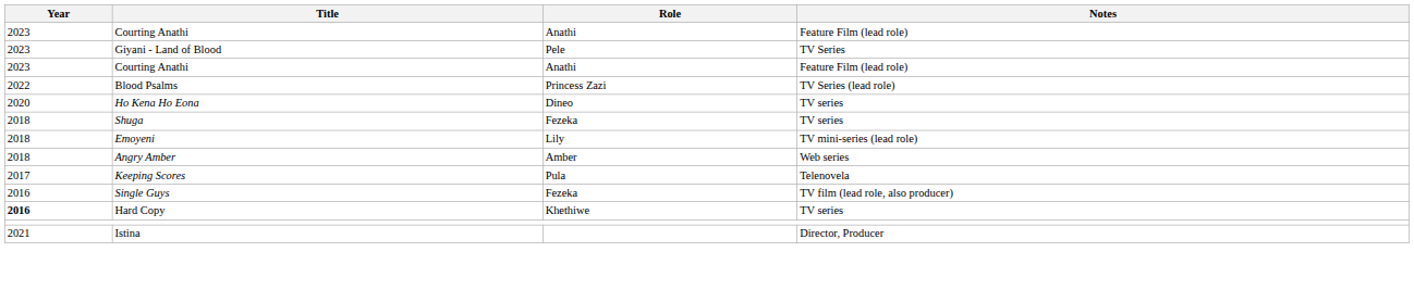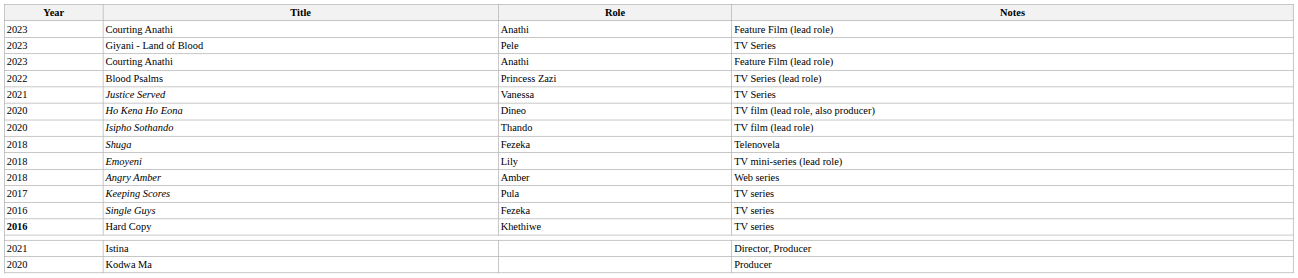+ row: 2021 | Justice Served | Vanessa | TV Series
Ho Kena Ho Eona | Notes: TV series -> TV film (lead role, also producer)
+ row: 2020 | Isipho Sothando | Thando | TV film (lead role)
Shuga | Notes: TV series -> Telenovela
Keeping Scores | Notes: Telenovela -> TV series
Single Guys | Notes: TV film (lead role, also producer) -> TV series
+ row: 2020 | Kodwa Ma | Producer
